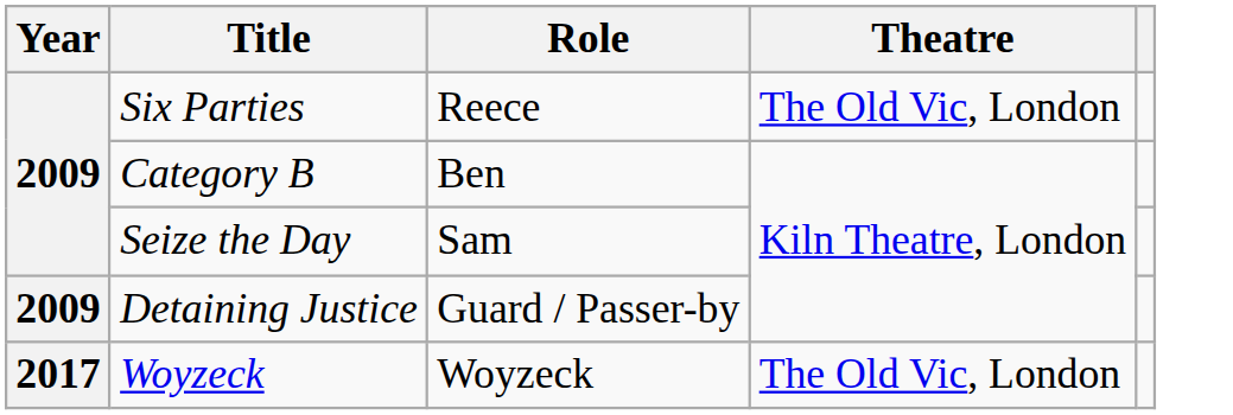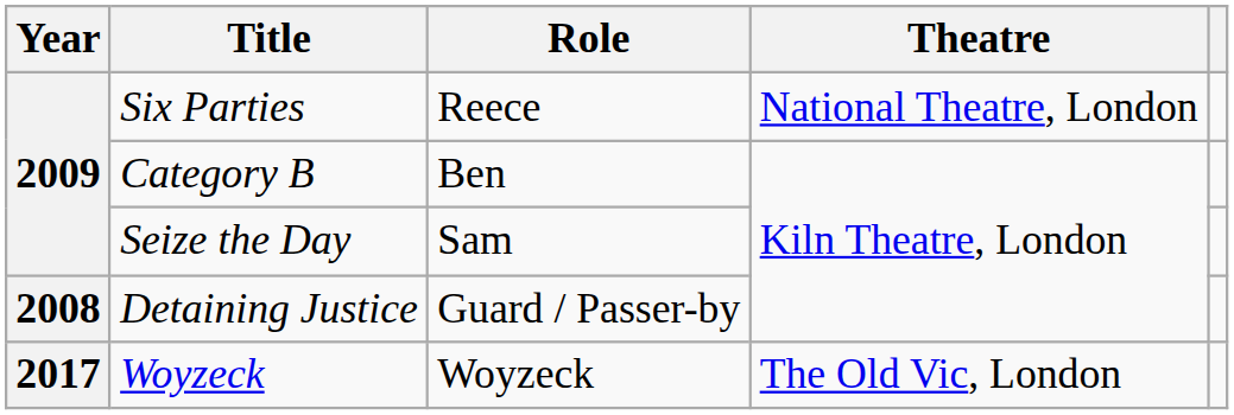Six Parties | Theatre: The Old Vic, London -> National Theatre, London
Detaining Justice | Year: 2009 -> 2008
